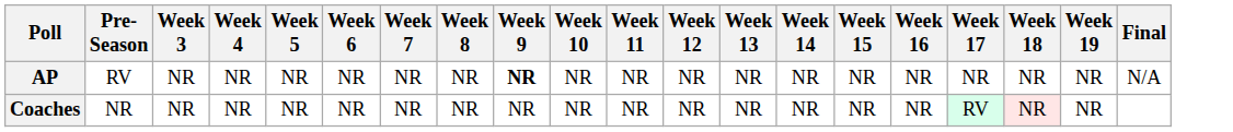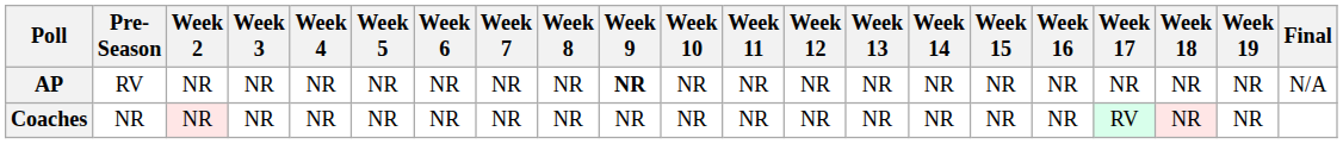+ column: Week 2 | NR | NR
